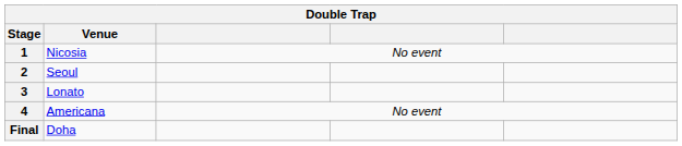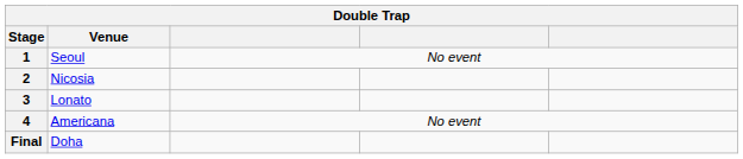1 | Venue: Nicosia -> Seoul
2 | Venue: Seoul -> Nicosia
